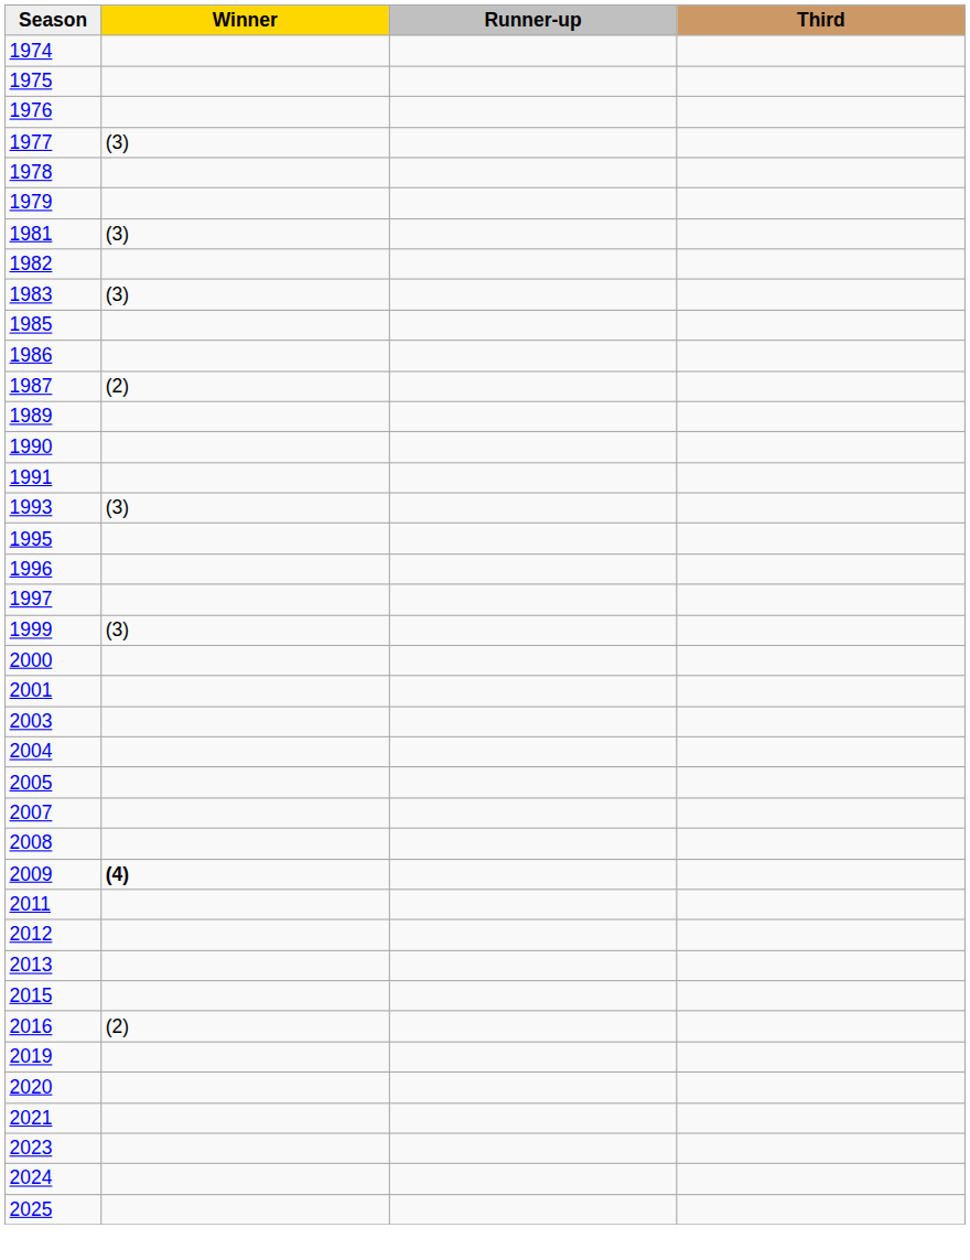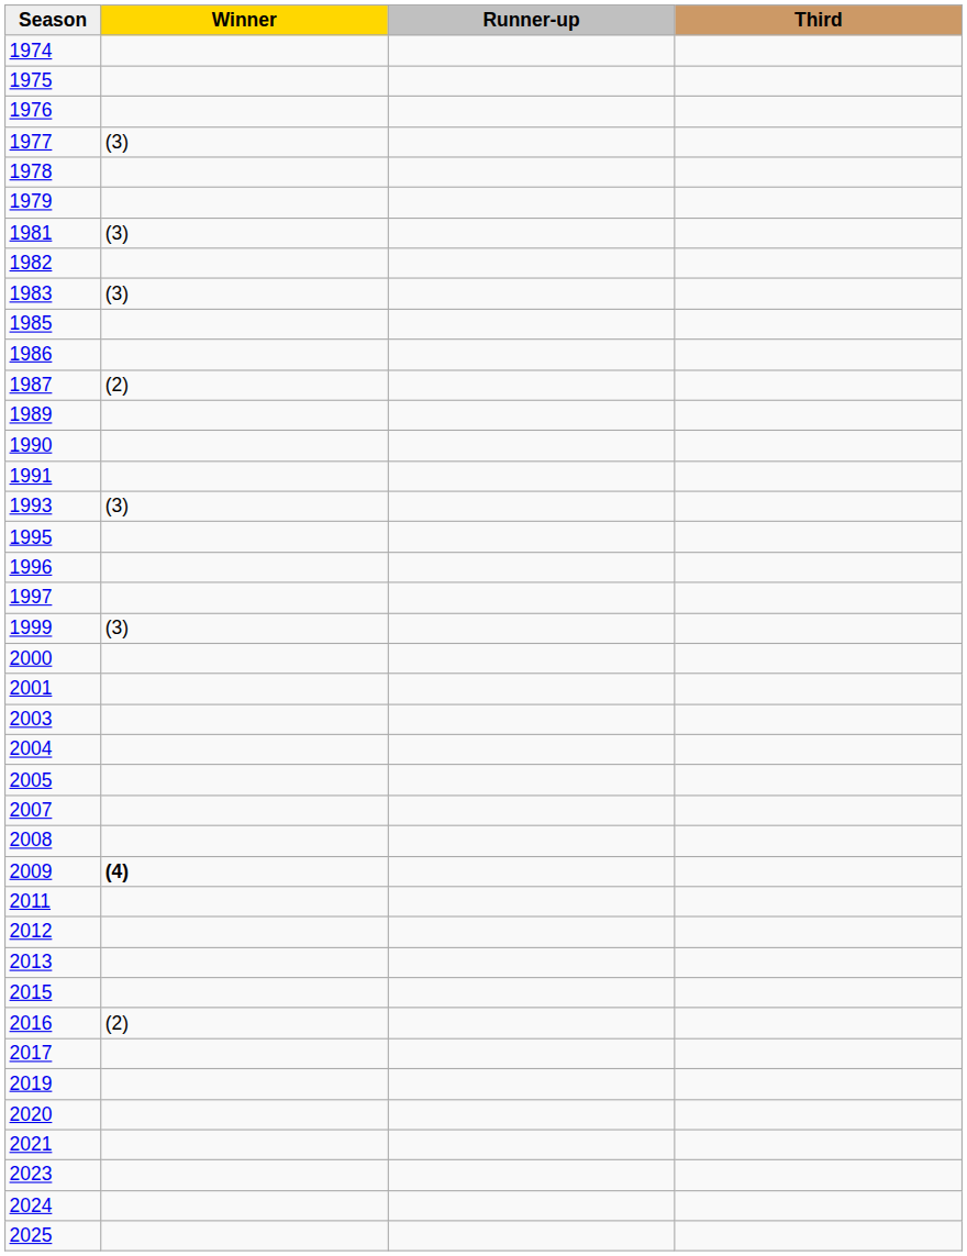+ row: 2017
